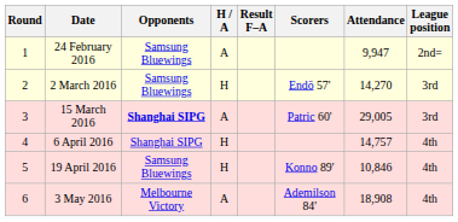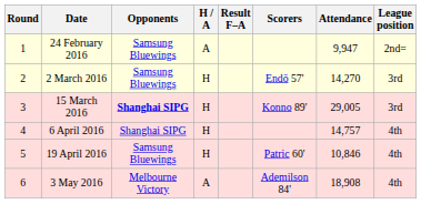15 March 2016 | H / A: A -> H
15 March 2016 | Scorers: Patric 60' -> Konno 89'
19 April 2016 | Scorers: Konno 89' -> Patric 60'
